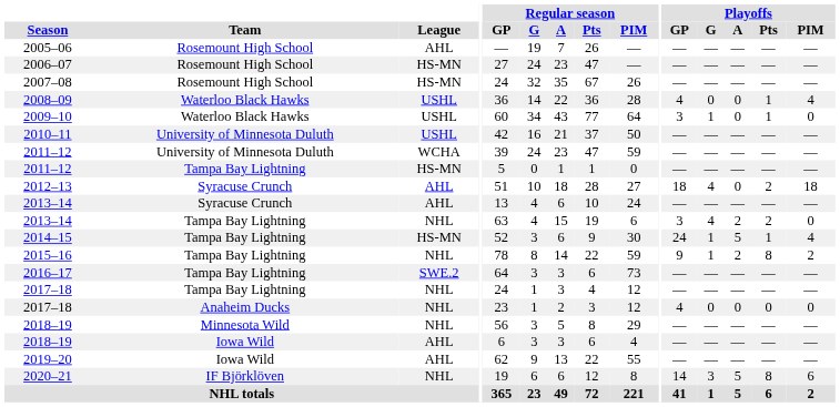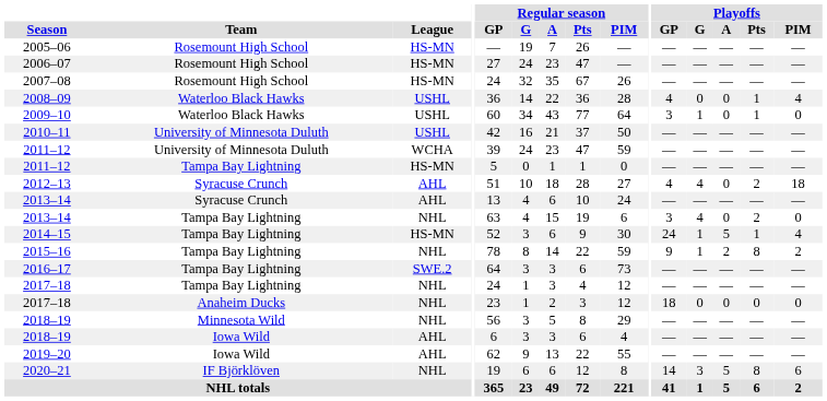2005–06 | League: AHL -> HS-MN
2012–13 | Playoffs / GP: 18 -> 4
2013–14 / Tampa Bay Lightning | Playoffs / A: 2 -> 0
2017–18 / Anaheim Ducks | Playoffs / GP: 4 -> 18
